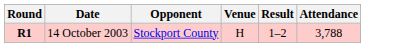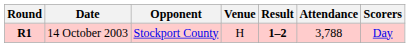+ column: Scorers | Day
14 October 2003 | Result: normal -> bold
